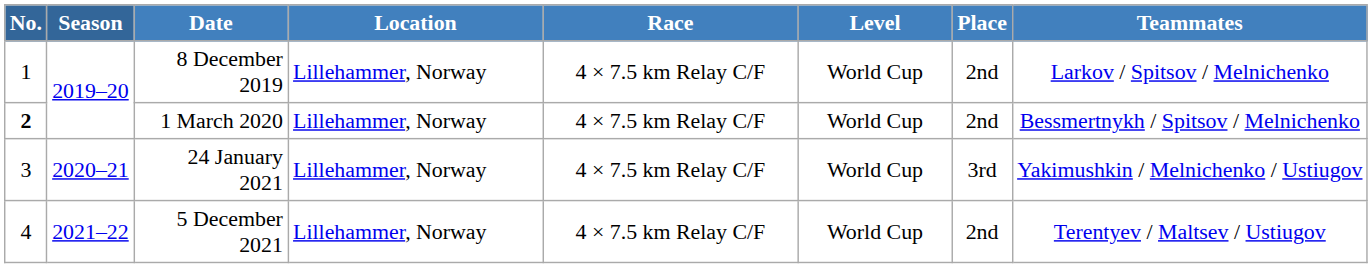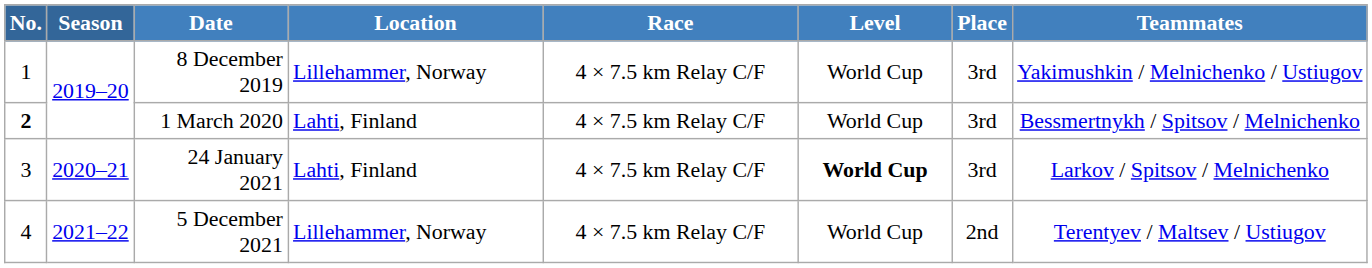8 December 2019 | Place: 2nd -> 3rd
8 December 2019 | Teammates: Larkov / Spitsov / Melnichenko -> Yakimushkin / Melnichenko / Ustiugov
1 March 2020 | Location: Lillehammer, Norway -> Lahti, Finland
1 March 2020 | Place: 2nd -> 3rd
24 January 2021 | Location: Lillehammer, Norway -> Lahti, Finland
24 January 2021 | Level: normal -> bold
24 January 2021 | Teammates: Yakimushkin / Melnichenko / Ustiugov -> Larkov / Spitsov / Melnichenko
